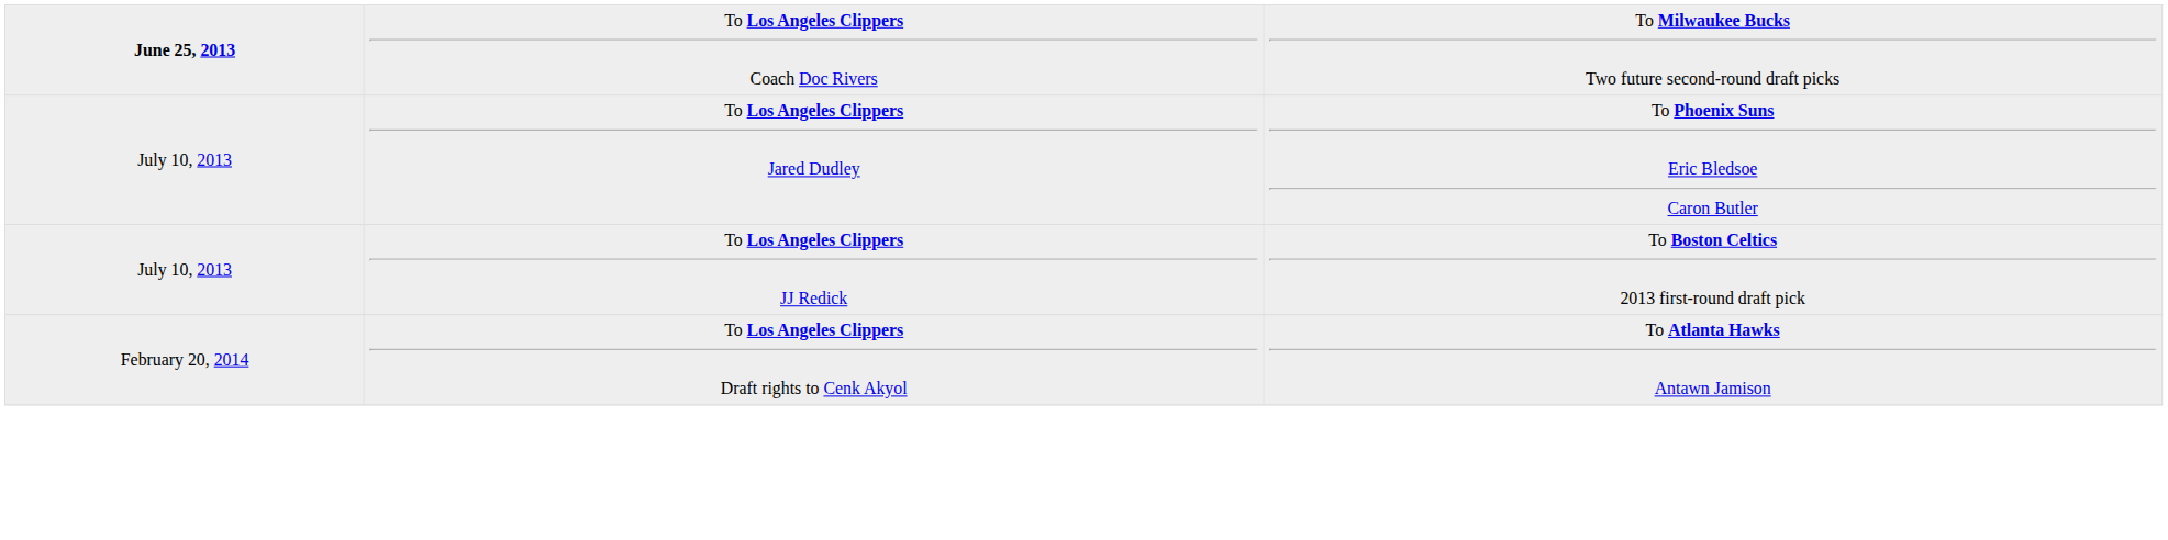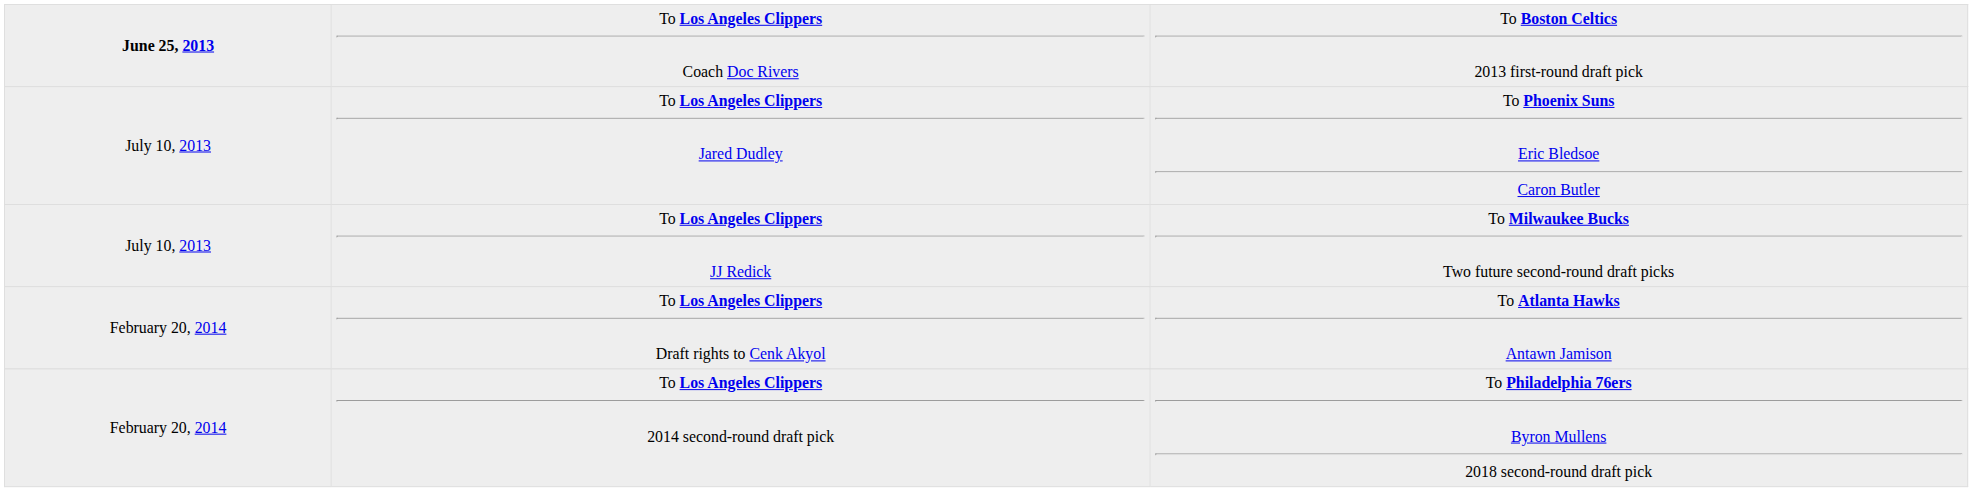To Los Angeles Clippers Coach Doc Rivers | column 3: To Milwaukee Bucks Two future second-round draft picks -> To Boston Celtics 2013 first-round draft pick
To Los Angeles Clippers JJ Redick | column 3: To Boston Celtics 2013 first-round draft pick -> To Milwaukee Bucks Two future second-round draft picks
+ row: February 20, 2014 | To Los Angeles Clippers 2014 second-round draft pick | To Philadelphia 76ers Byron Mullens 2018 second-round draft pick
